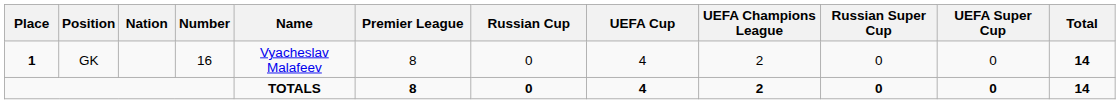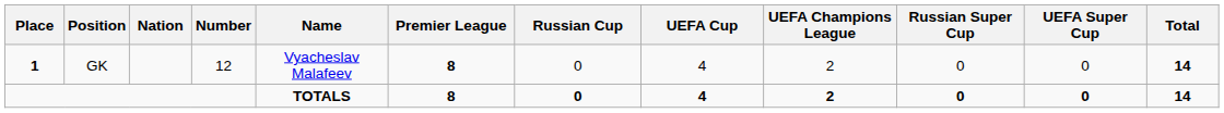GK | Number: 16 -> 12
GK | Premier League: normal -> bold
